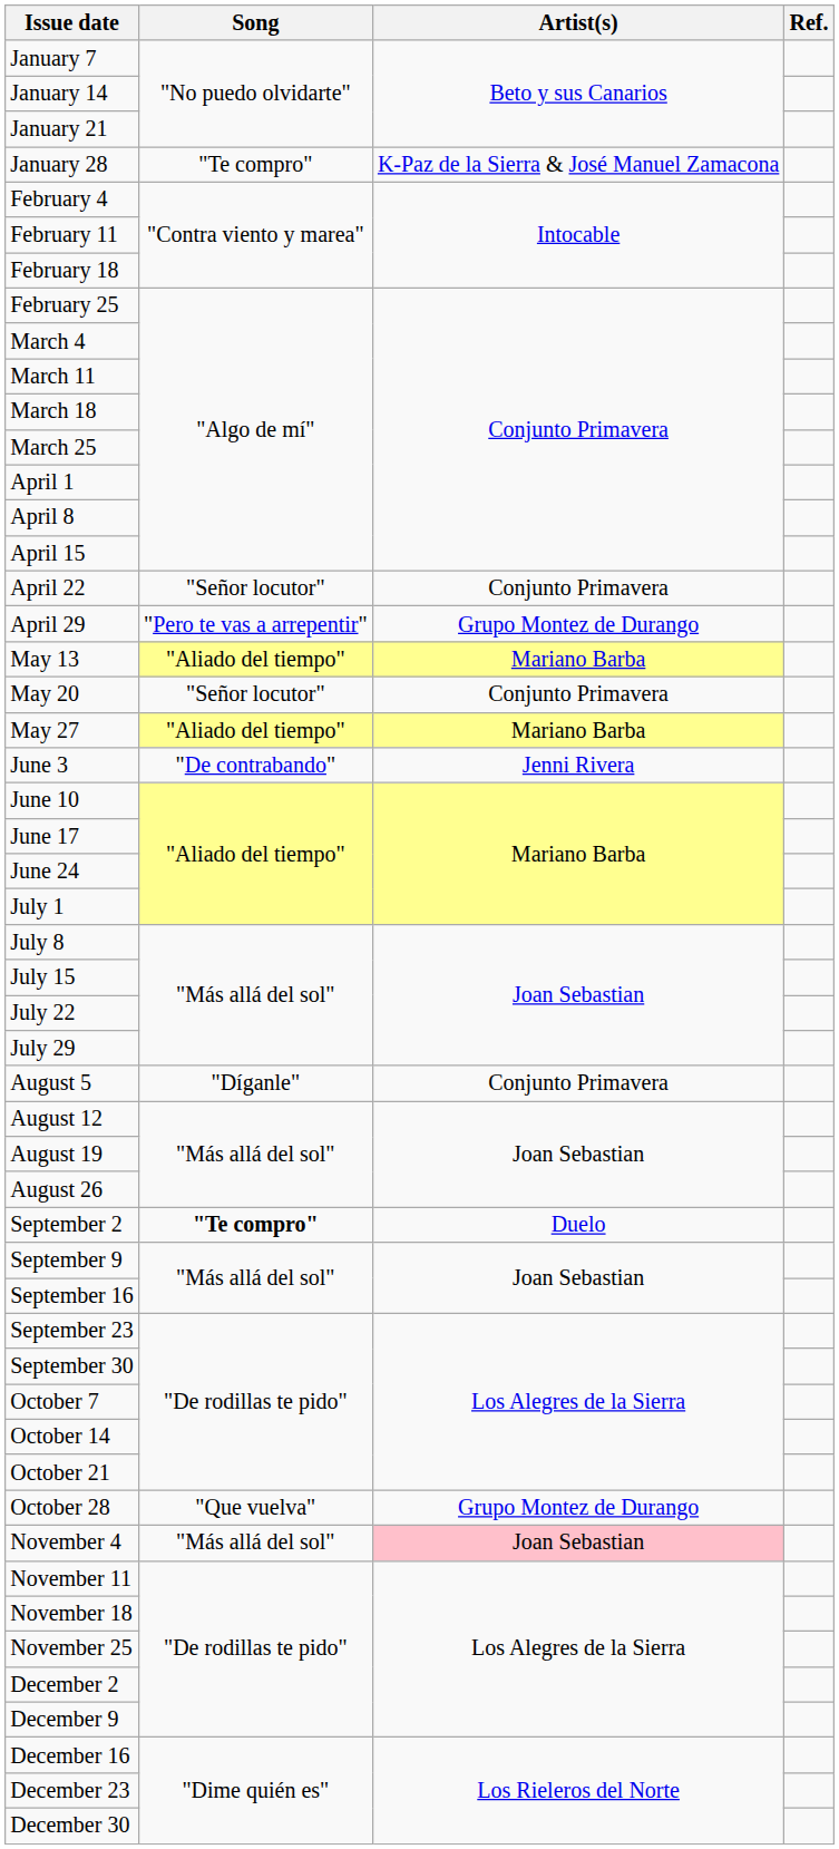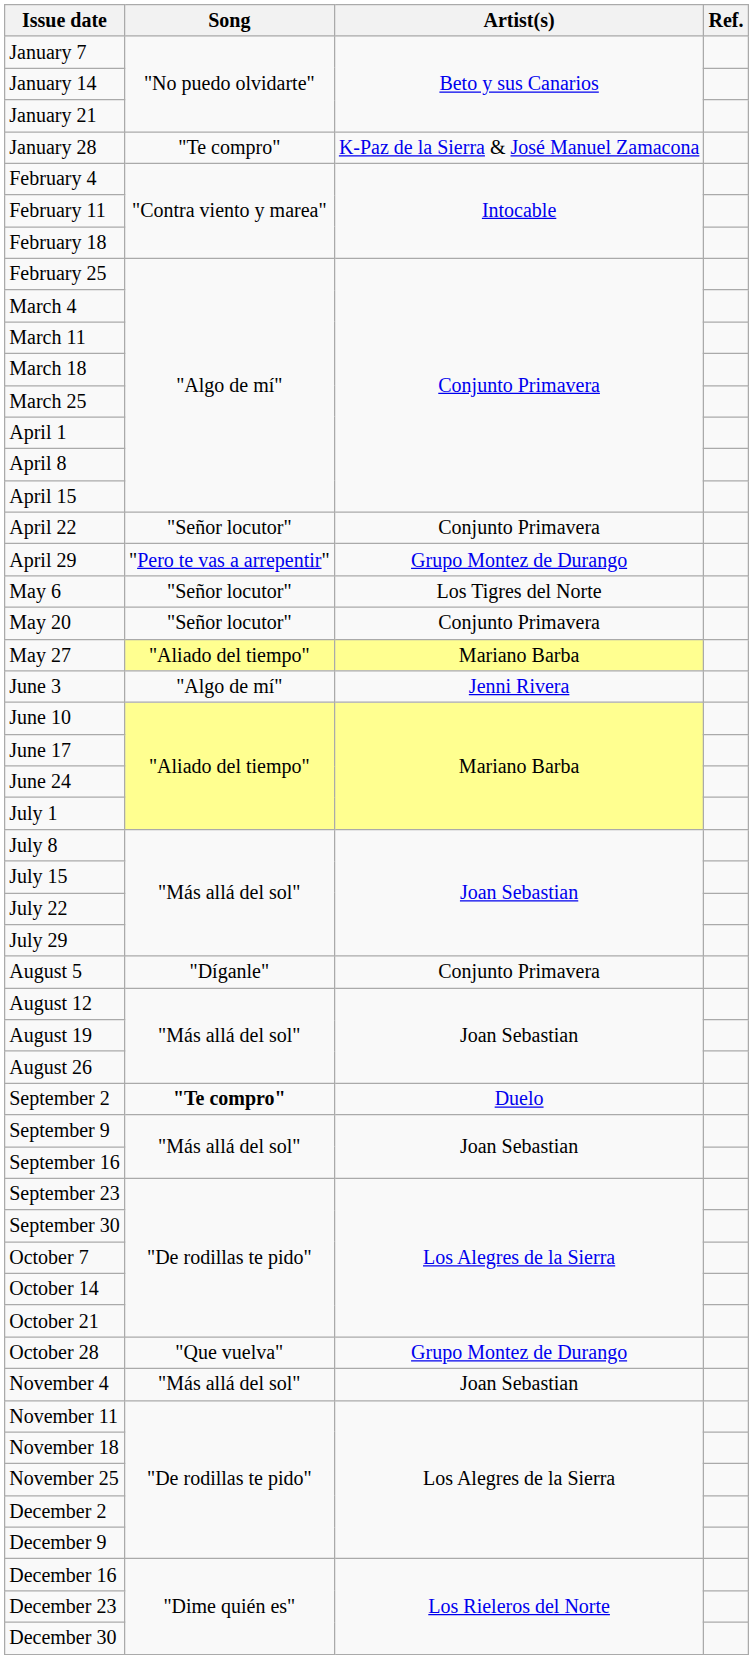+ row: May 6 | "Señor locutor" | Los Tigres del Norte
- row: May 13 | "Aliado del tiempo" | Mariano Barba
June 3 | Song: "De contrabando" -> "Algo de mí"
November 4 | Artist(s): pink background -> no background
